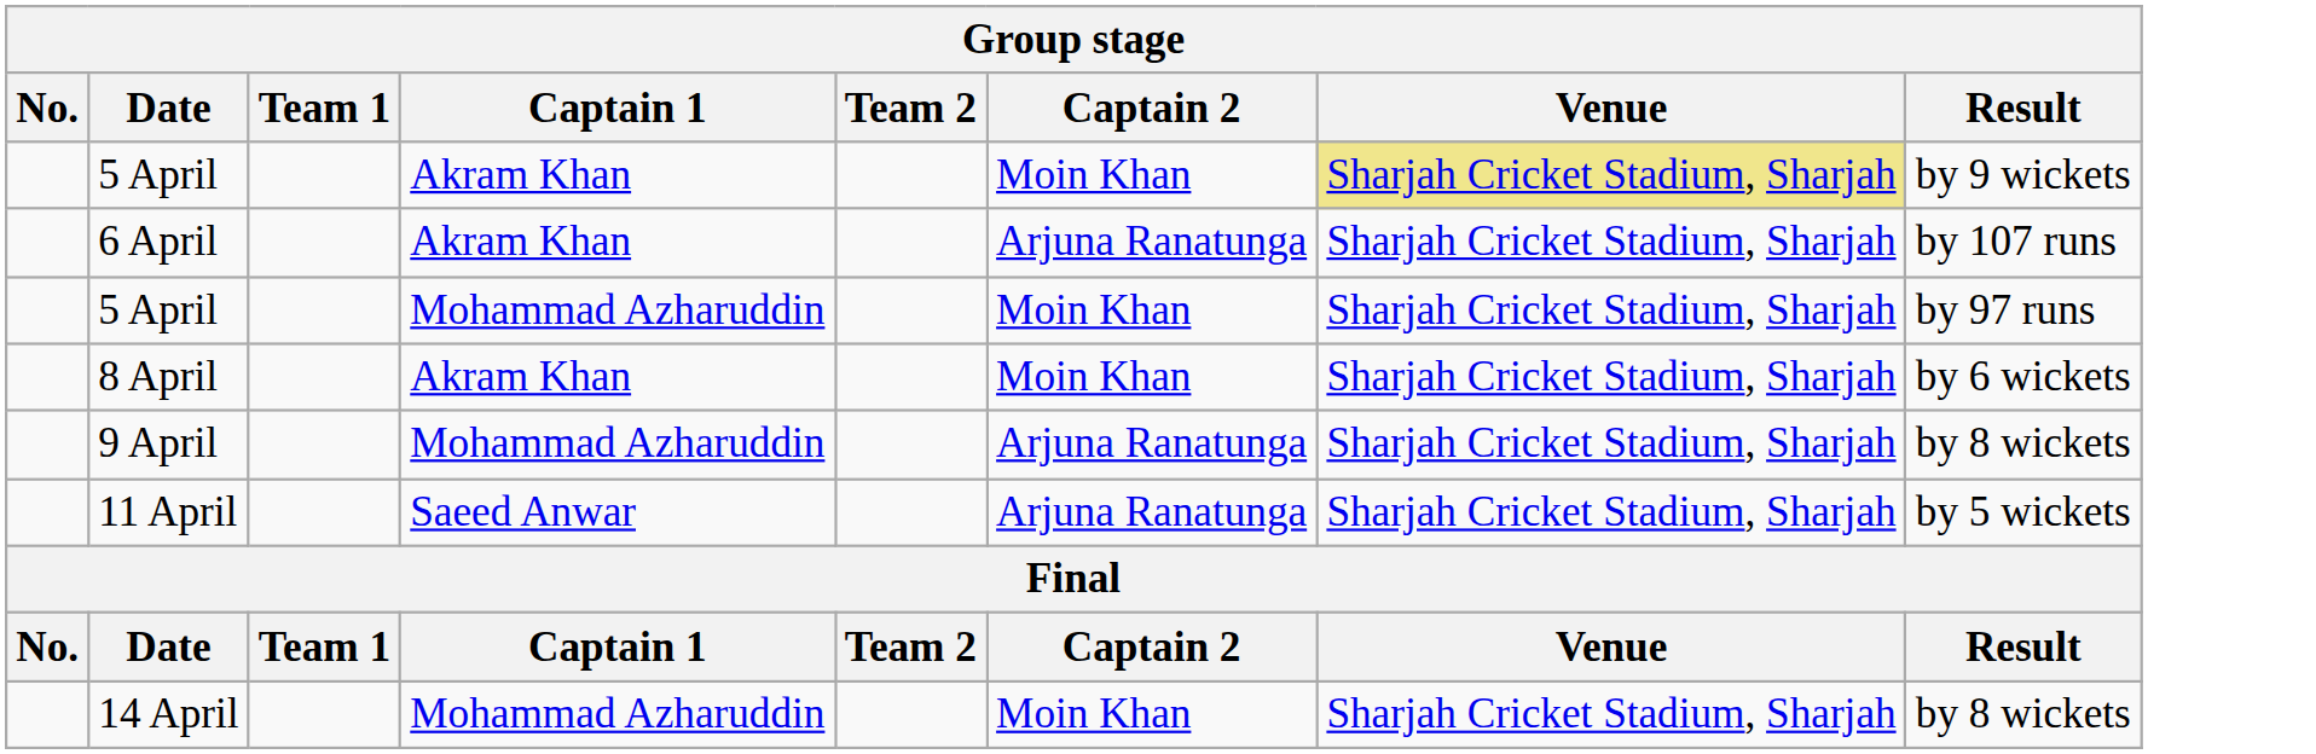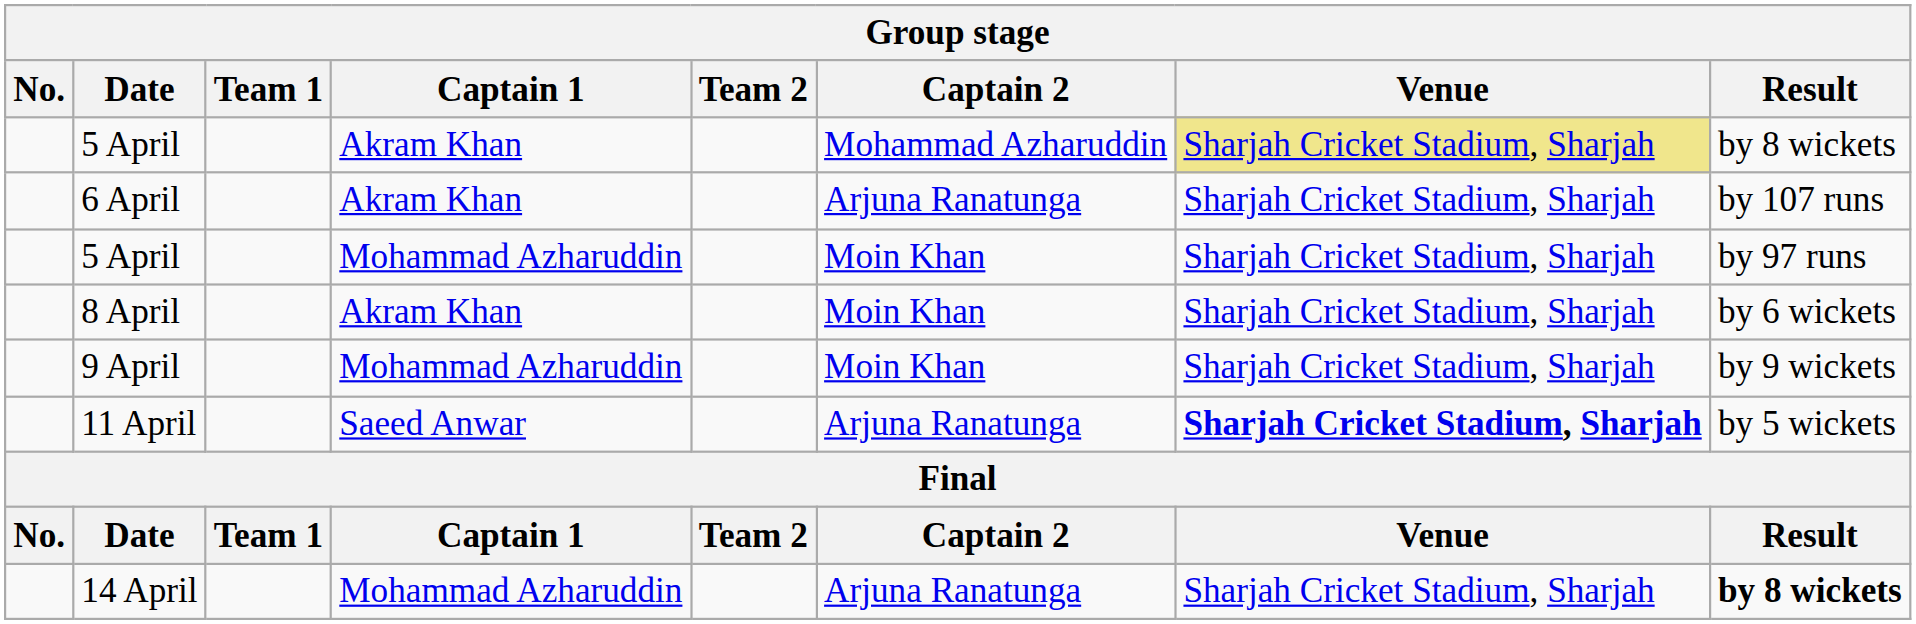5 April / Akram Khan | Captain 2: Moin Khan -> Mohammad Azharuddin
5 April / Akram Khan | Result: by 9 wickets -> by 8 wickets
9 April | Captain 2: Arjuna Ranatunga -> Moin Khan
9 April | Result: by 8 wickets -> by 9 wickets
11 April | Venue: normal -> bold
14 April | Captain 2: Moin Khan -> Arjuna Ranatunga
14 April | Result: normal -> bold
